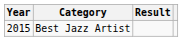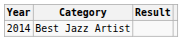Best Jazz Artist | Year: 2015 -> 2014
